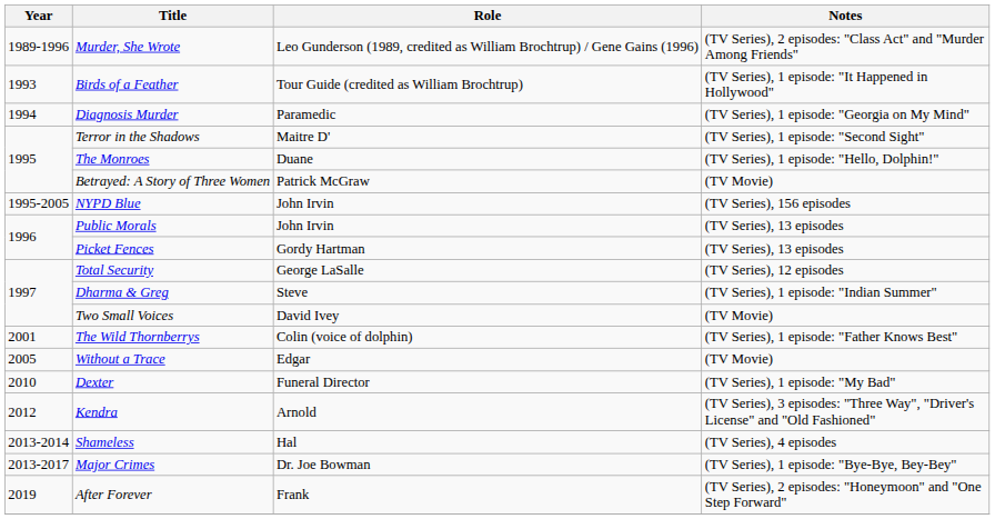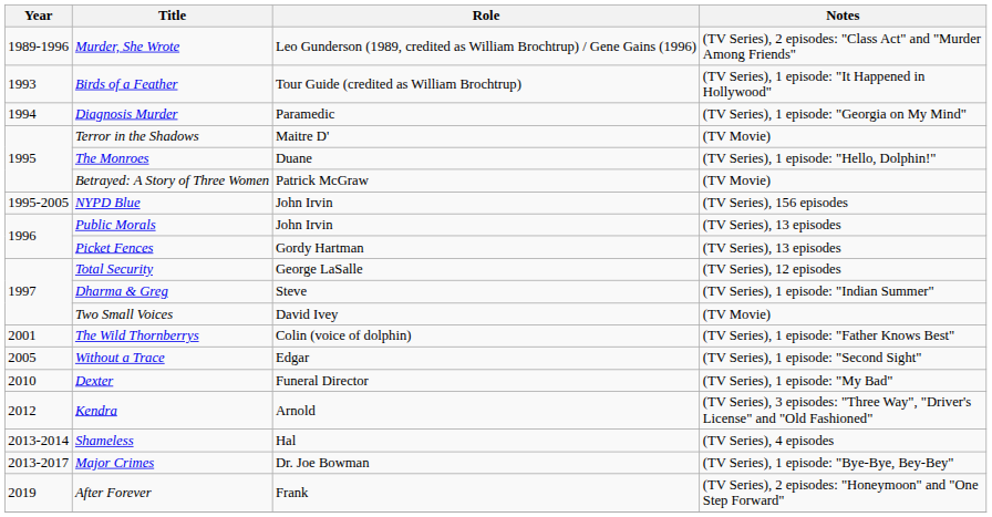Terror in the Shadows | Notes: (TV Series), 1 episode: "Second Sight" -> (TV Movie)
Without a Trace | Notes: (TV Movie) -> (TV Series), 1 episode: "Second Sight"
